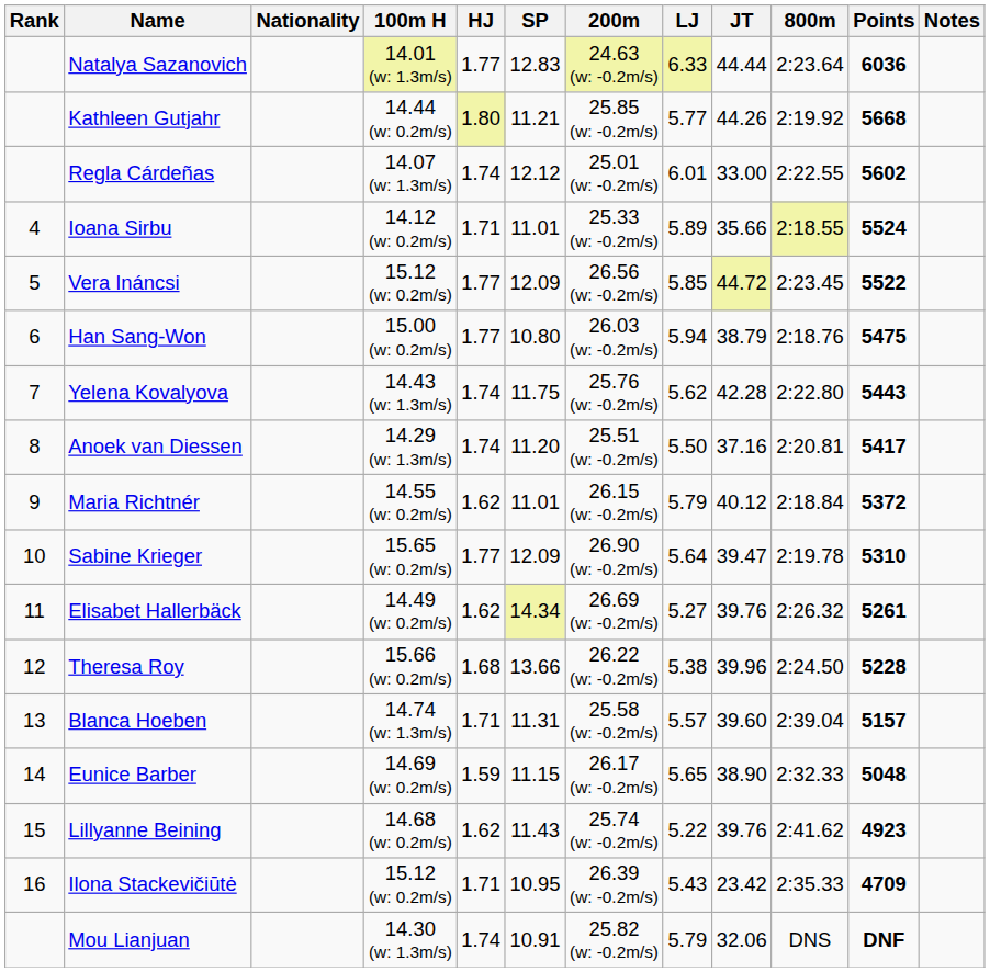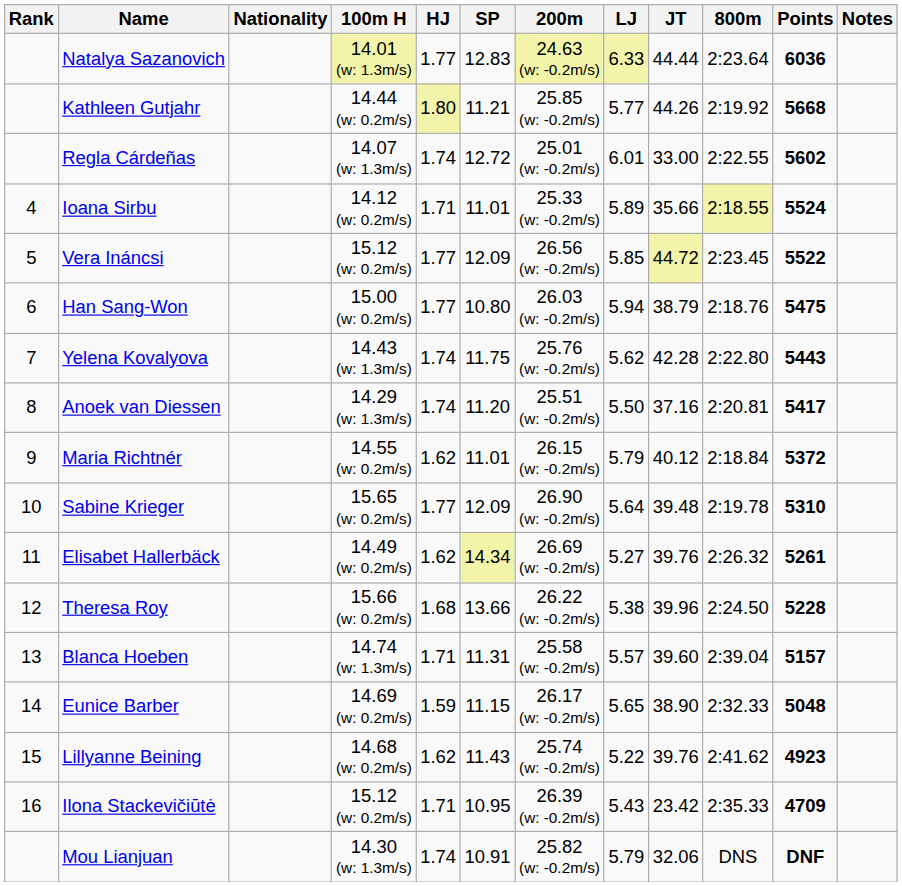Regla Cárdeñas | SP: 12.12 -> 12.72
Sabine Krieger | JT: 39.47 -> 39.48
